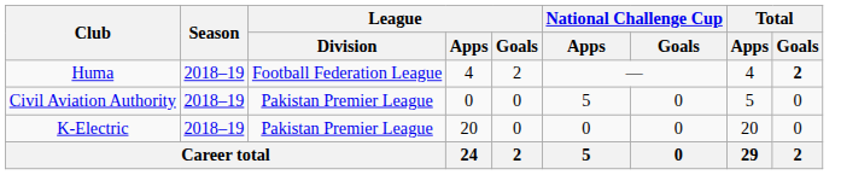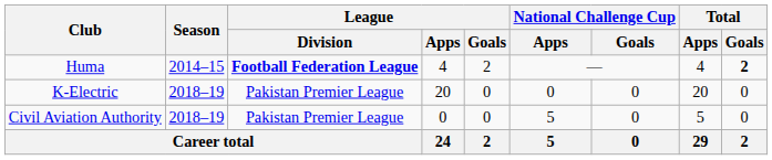Huma | Season: 2018–19 -> 2014–15
Huma | League / Division: normal -> bold
rows swapped: Civil Aviation Authority <-> K-Electric
